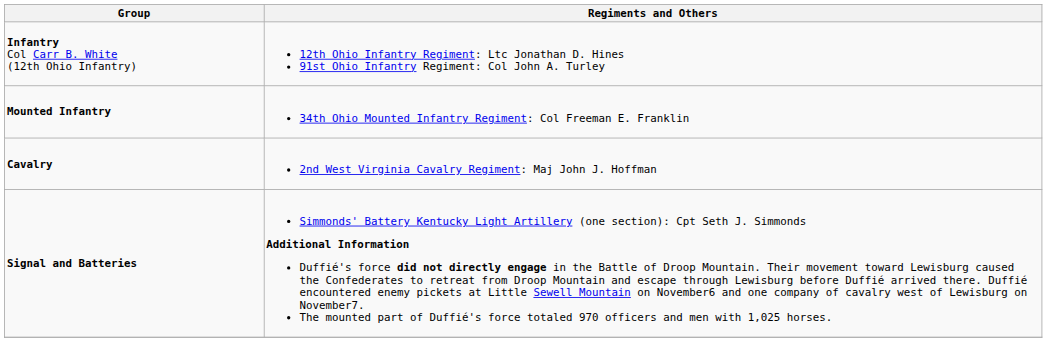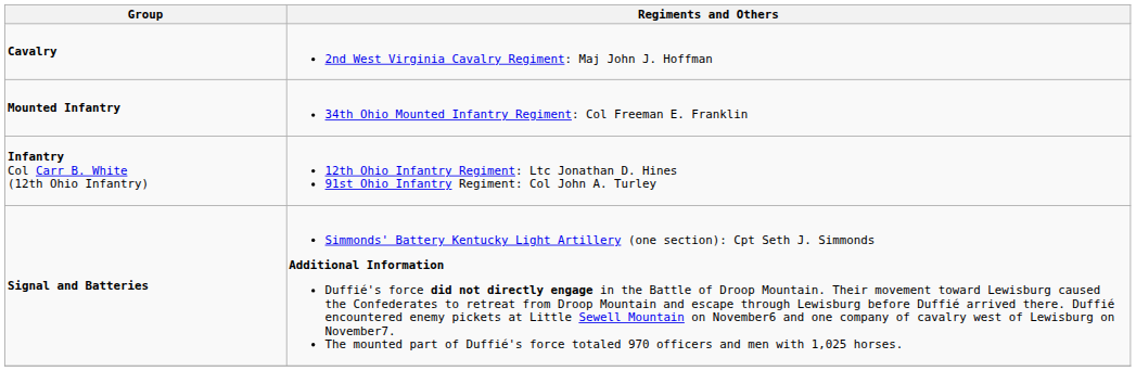rows swapped: Infantry Col Carr B. White (12th Ohio Infantry) <-> Cavalry
